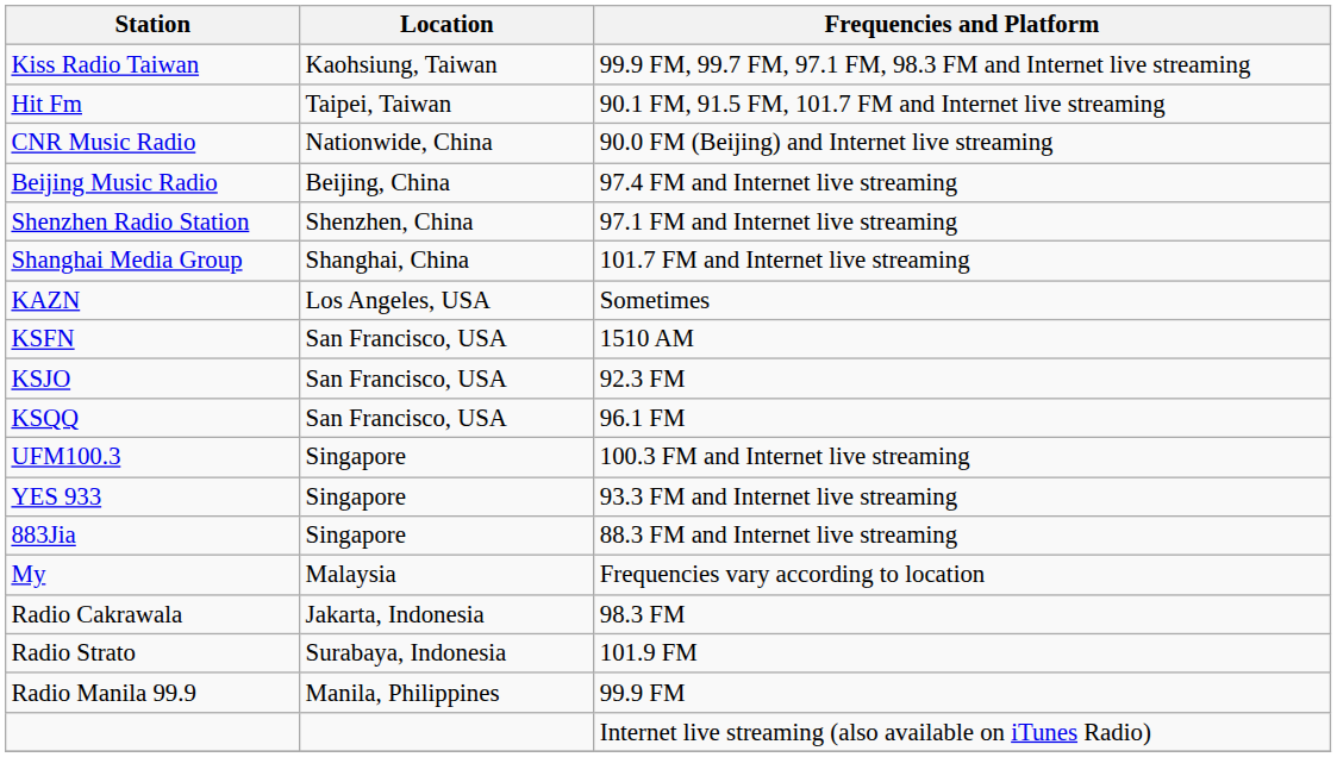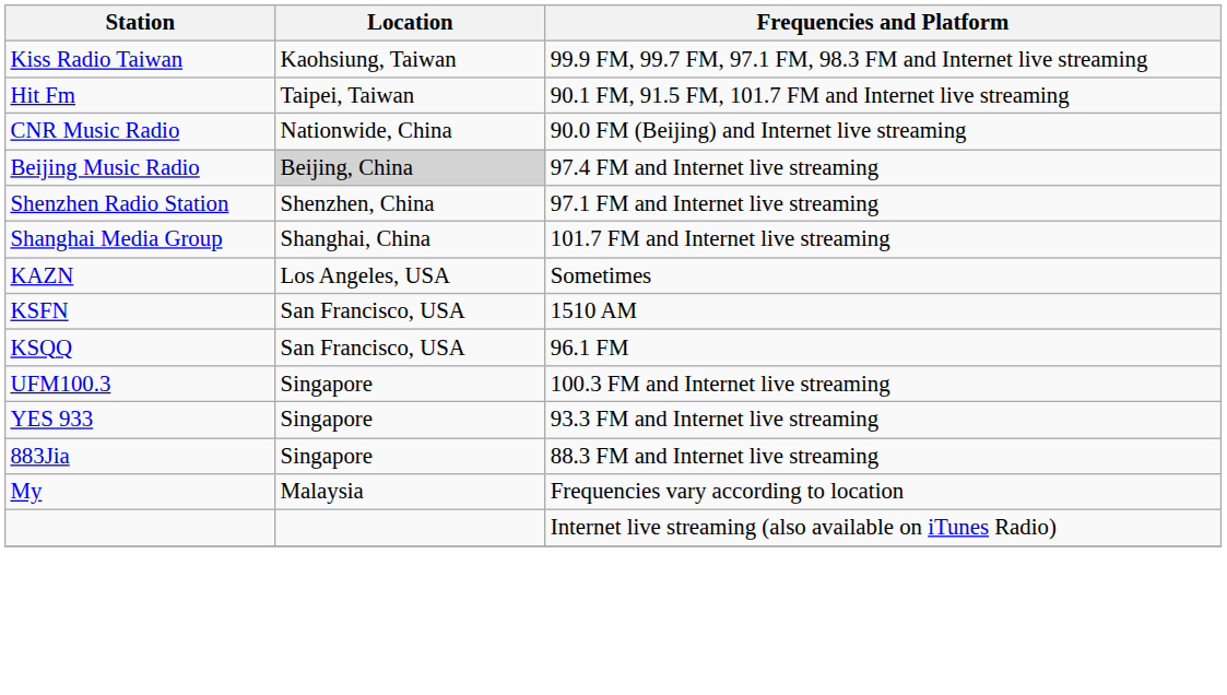Beijing Music Radio | Location: no background -> lightgrey background
- row: KSJO | San Francisco, USA | 92.3 FM
- row: Radio Cakrawala | Jakarta, Indonesia | 98.3 FM
- row: Radio Strato | Surabaya, Indonesia | 101.9 FM
- row: Radio Manila 99.9 | Manila, Philippines | 99.9 FM
